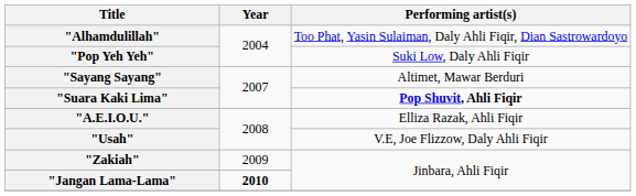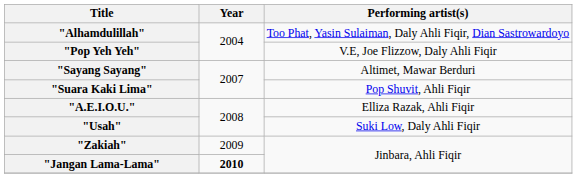"Pop Yeh Yeh" | Performing artist(s): Suki Low, Daly Ahli Fiqir -> V.E, Joe Flizzow, Daly Ahli Fiqir
"Suara Kaki Lima" | Performing artist(s): bold -> normal
"Usah" | Performing artist(s): V.E, Joe Flizzow, Daly Ahli Fiqir -> Suki Low, Daly Ahli Fiqir
